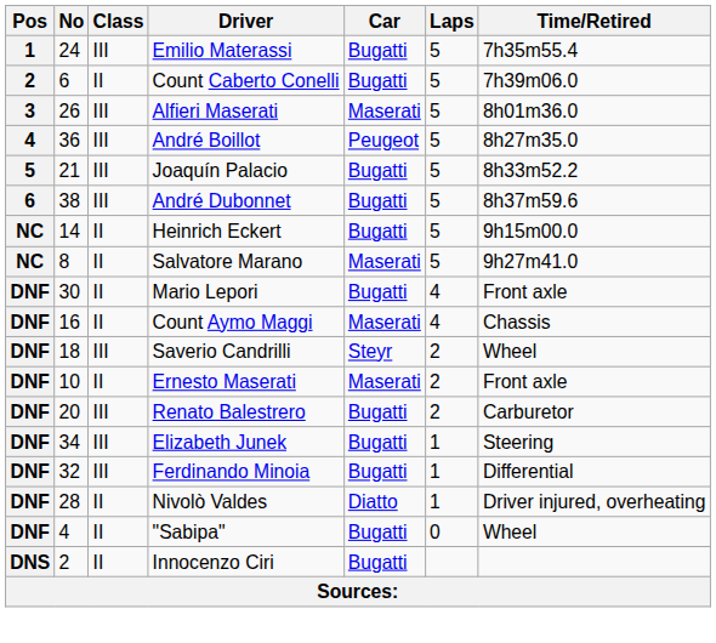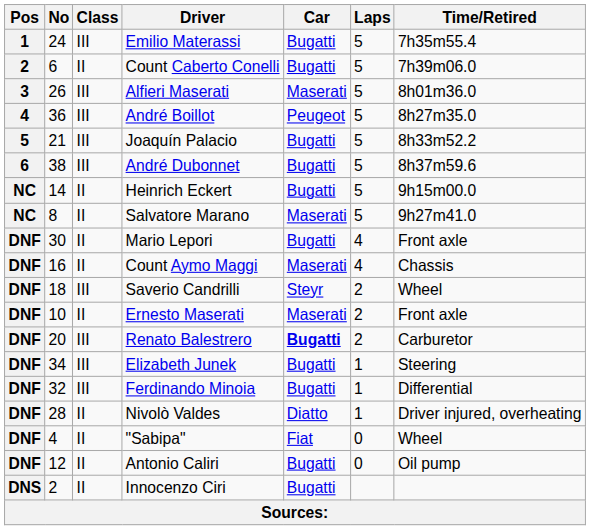Renato Balestrero | Car: normal -> bold
"Sabipa" | Car: Bugatti -> Fiat
+ row: DNF | 12 | II | Antonio Caliri | Bugatti | 0 | Oil pump
